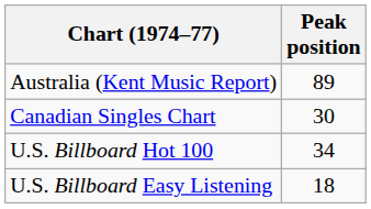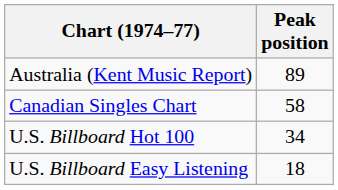Canadian Singles Chart | Peak position: 30 -> 58
